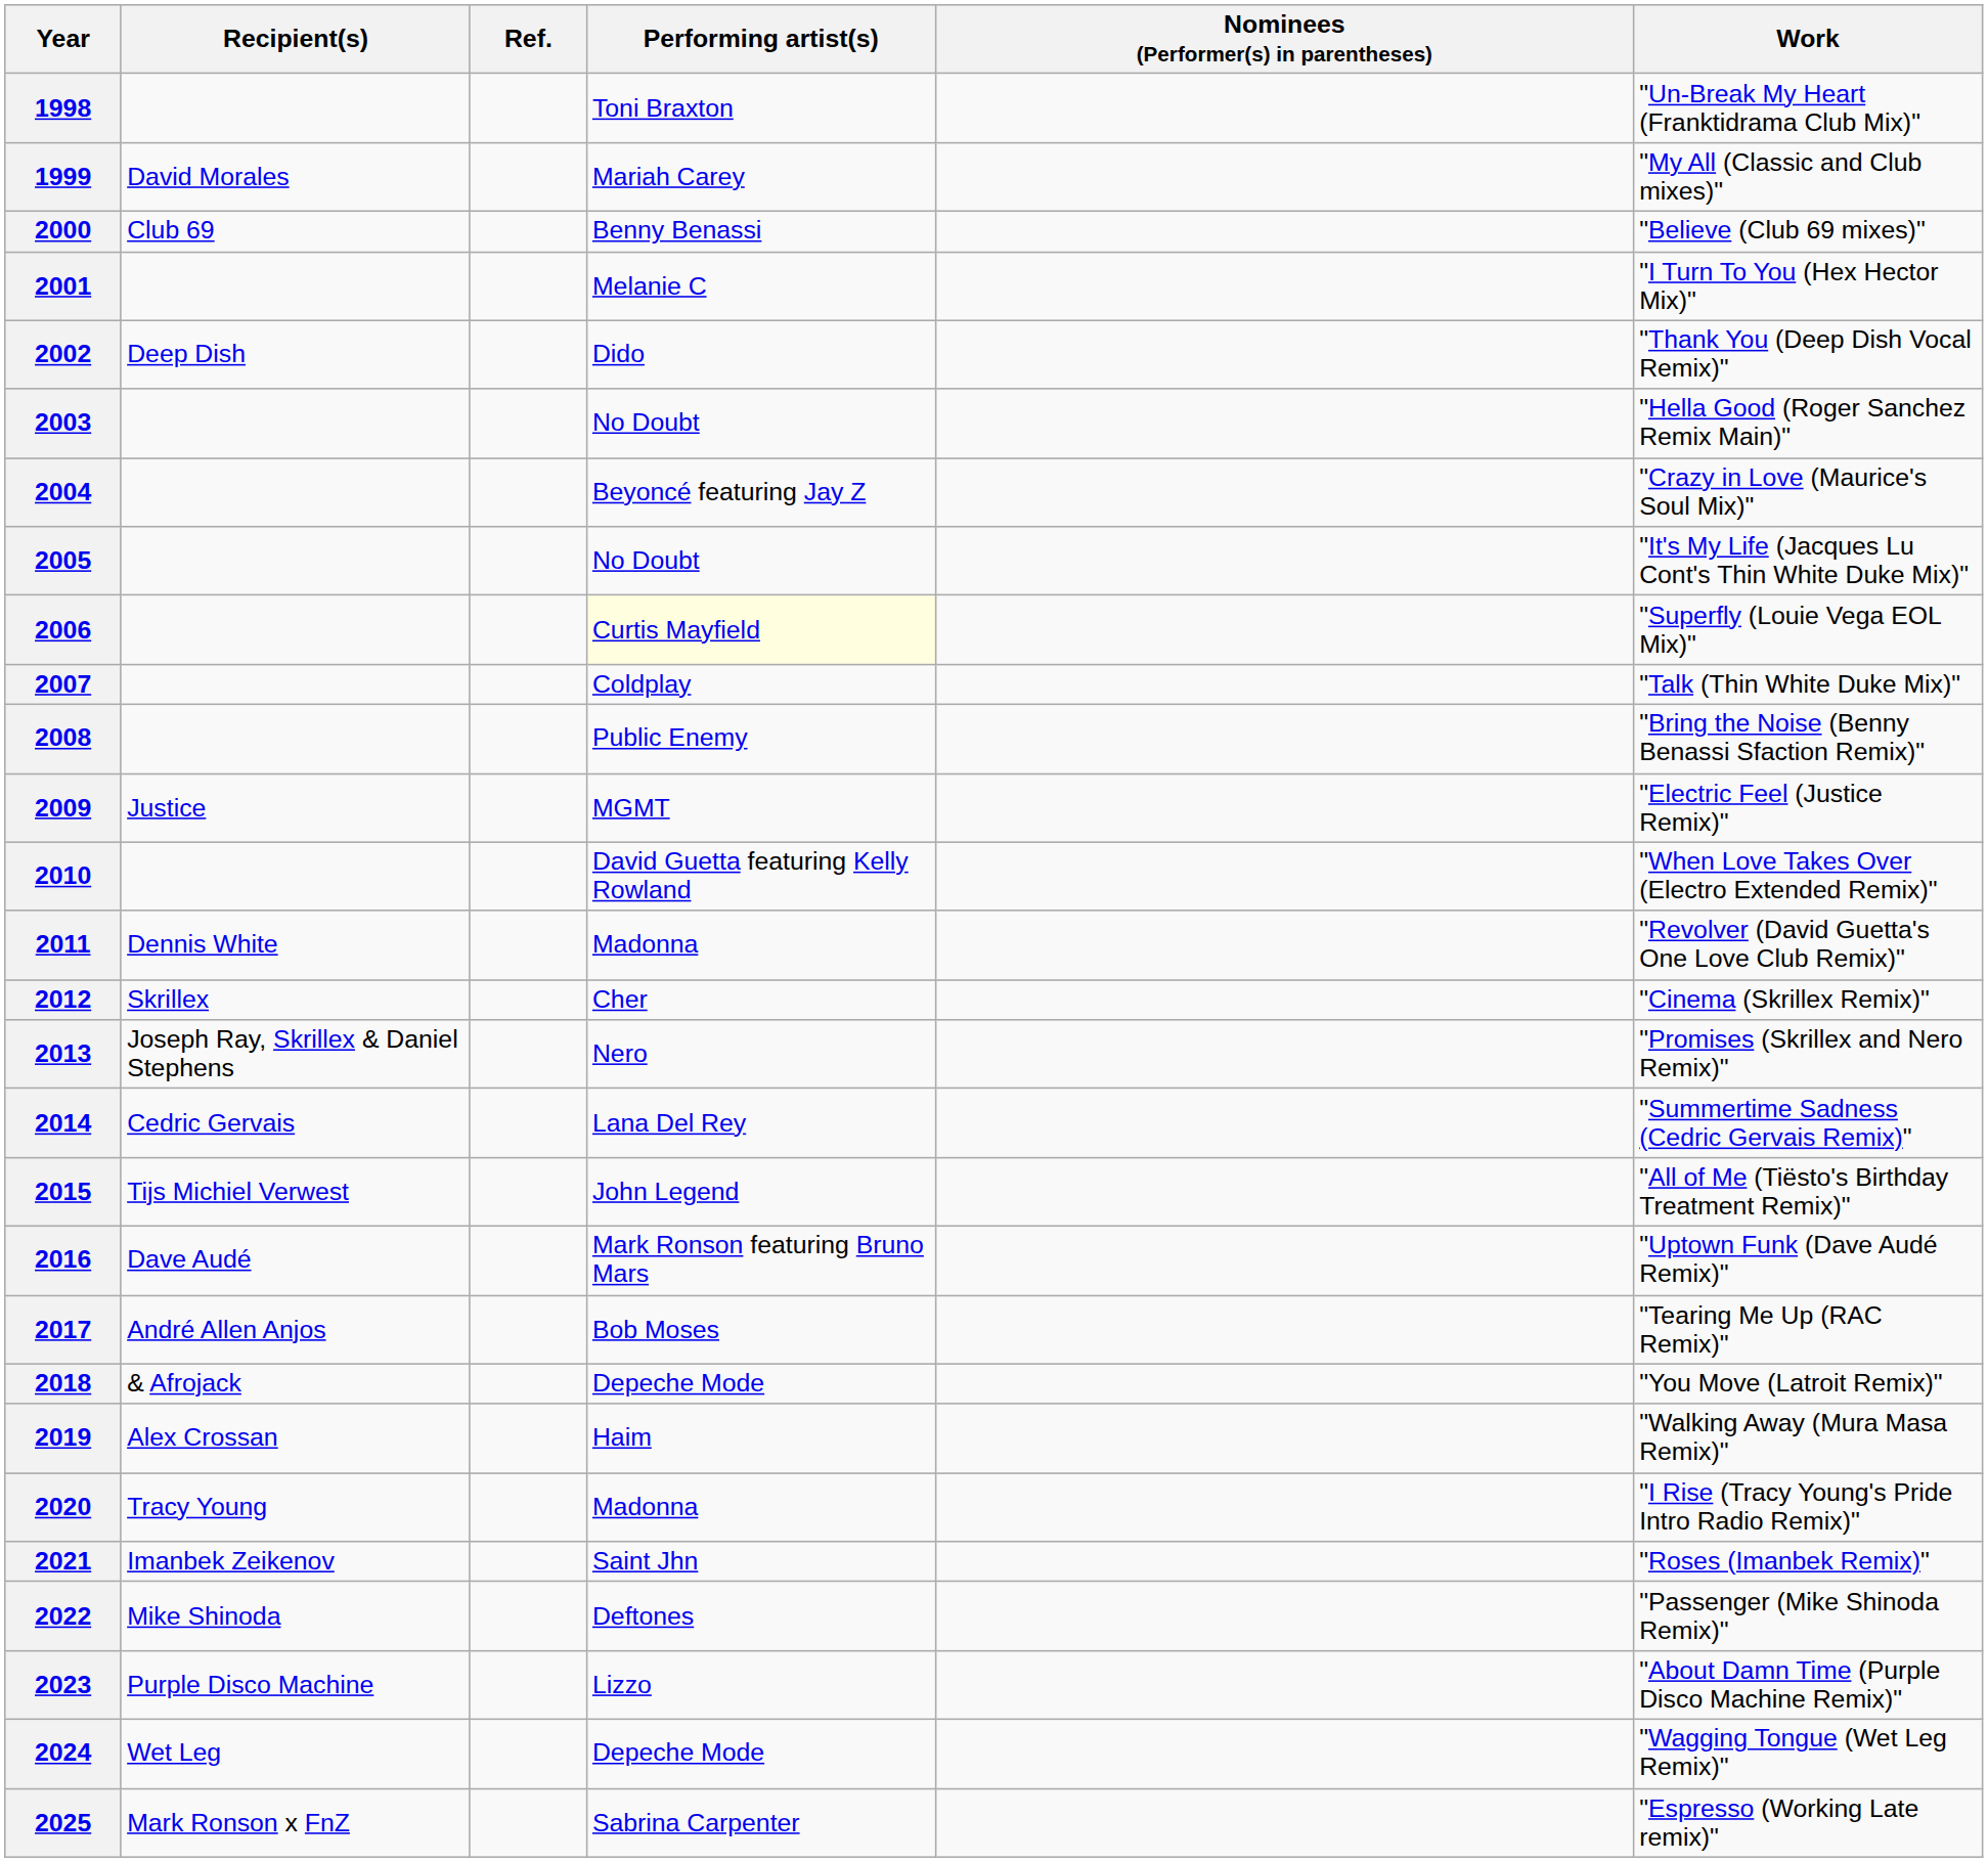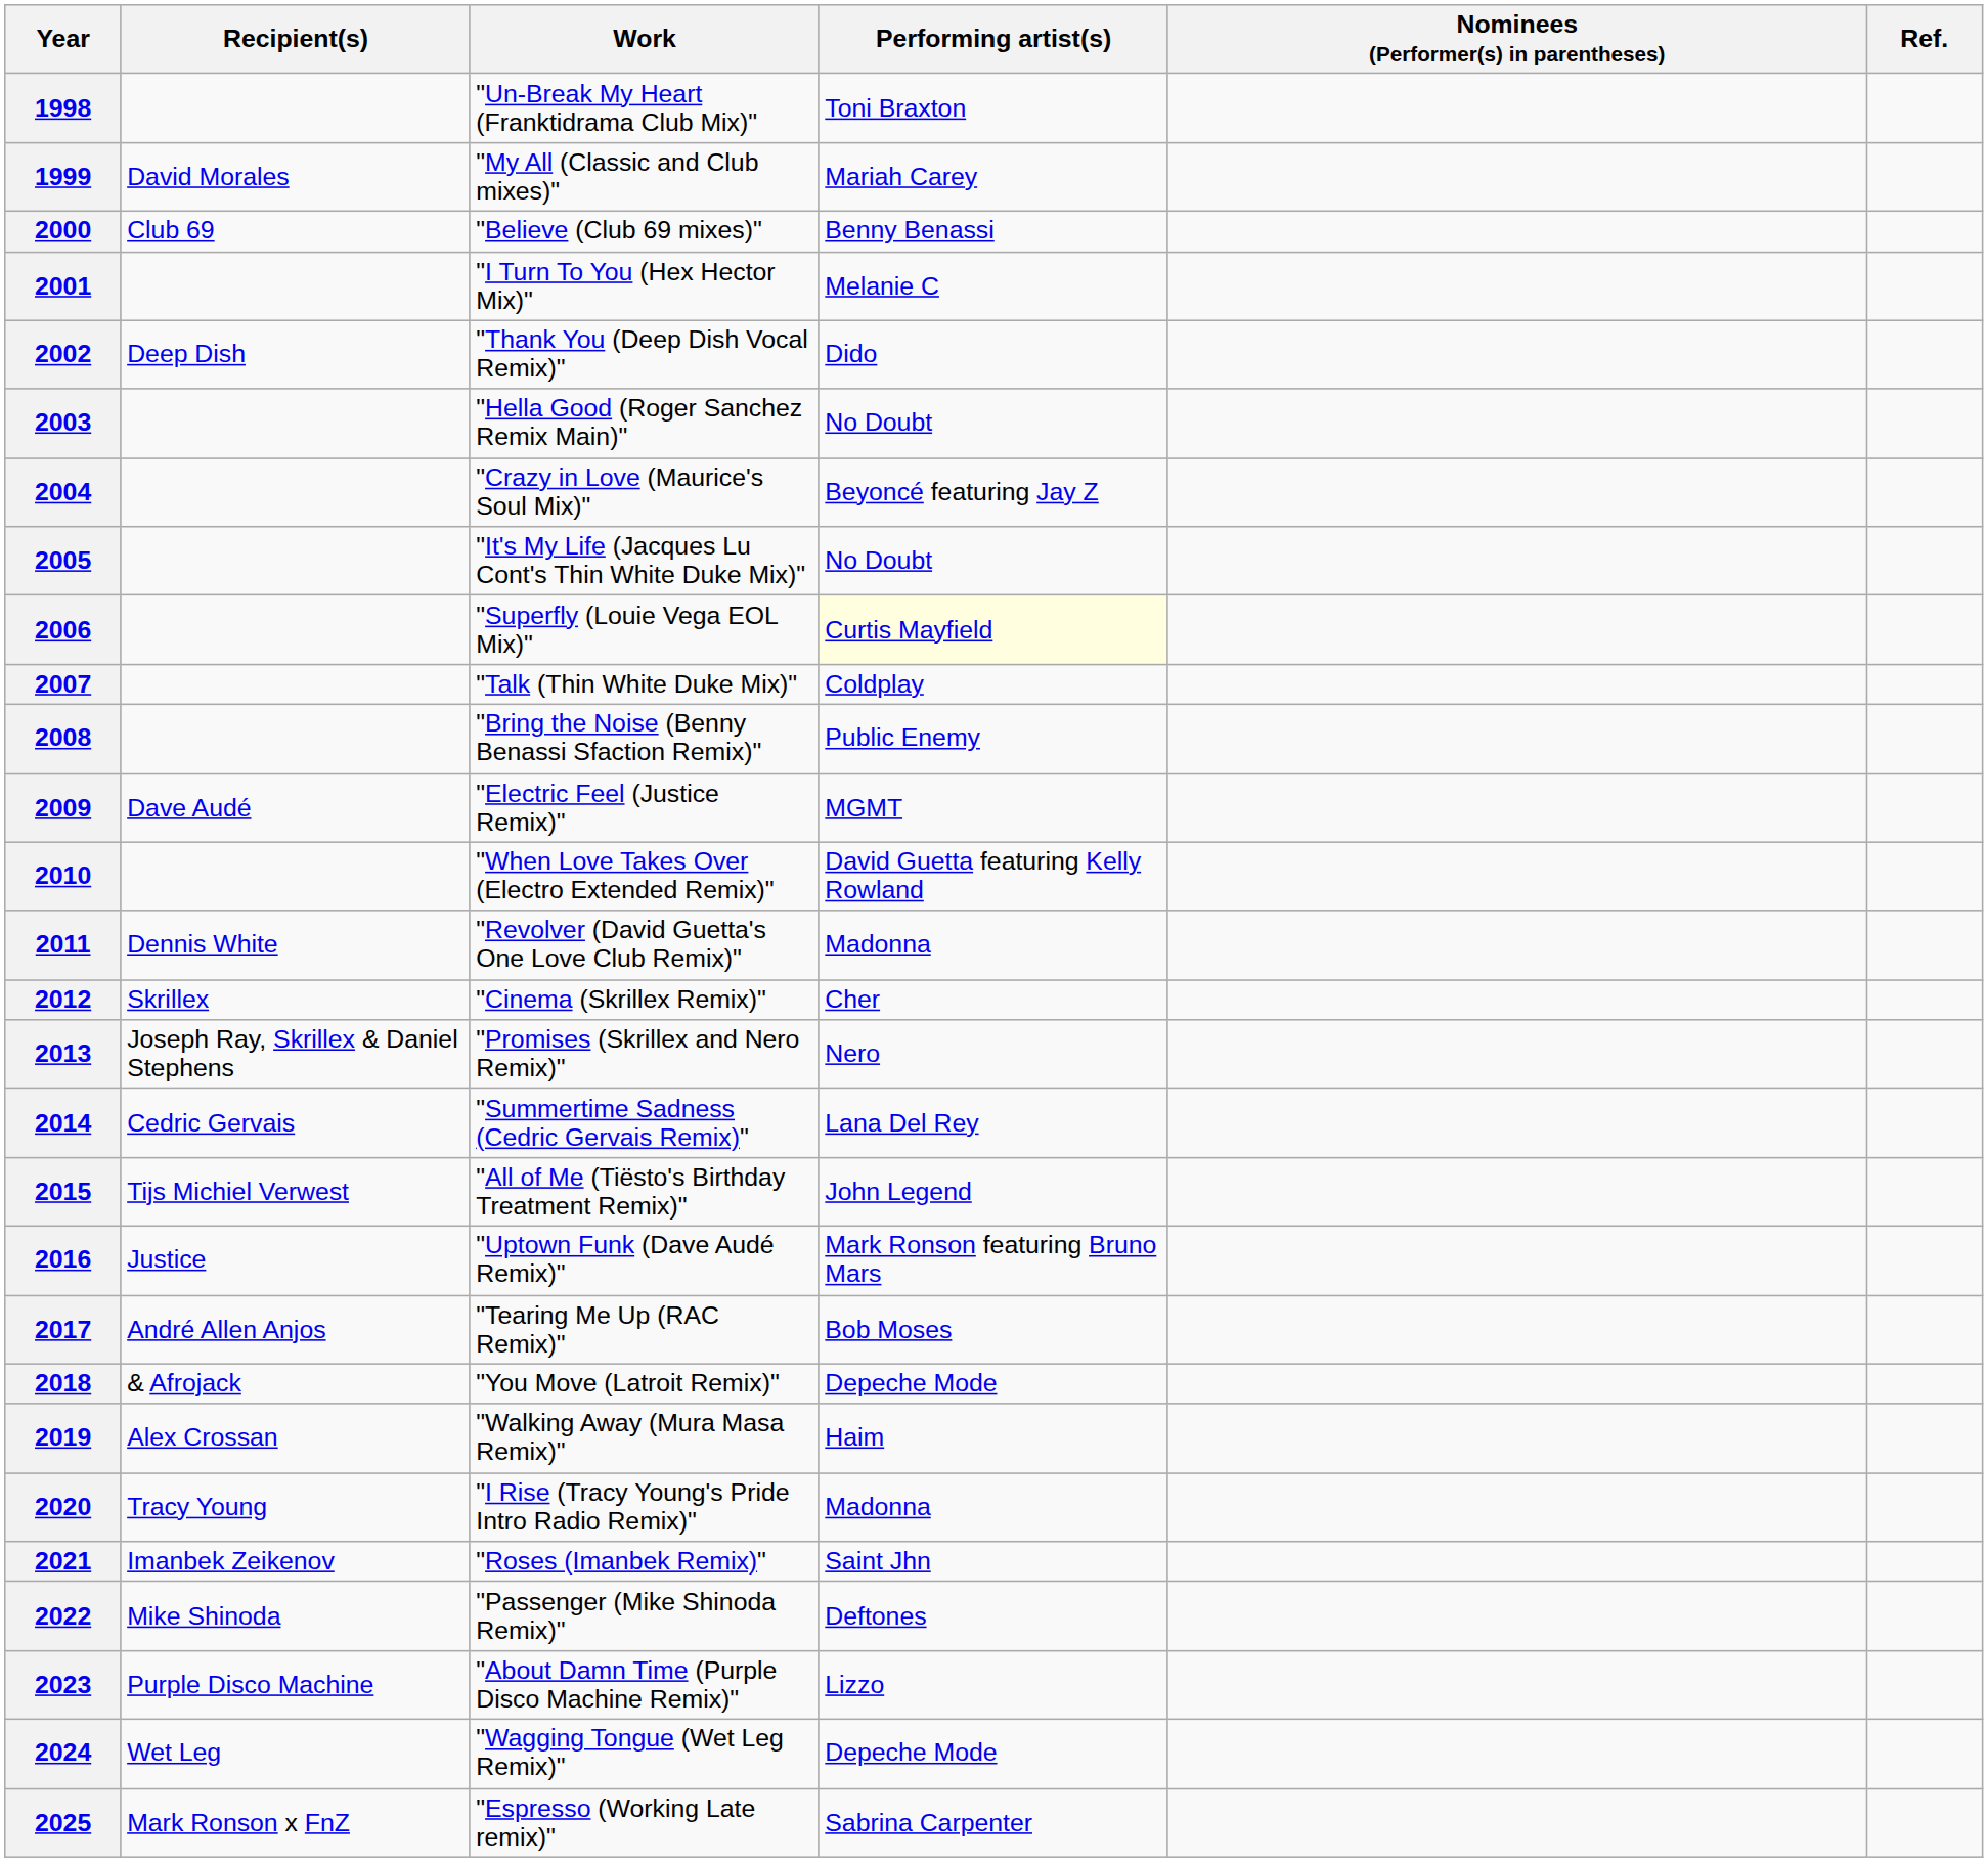columns swapped: Work <-> Ref.
2009 | Recipient(s): Justice -> Dave Audé
2016 | Recipient(s): Dave Audé -> Justice
